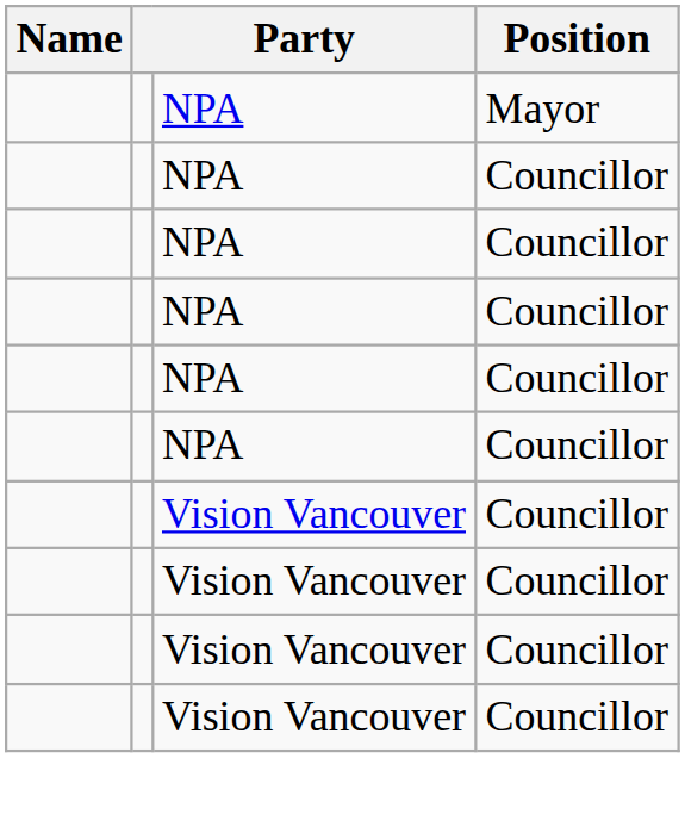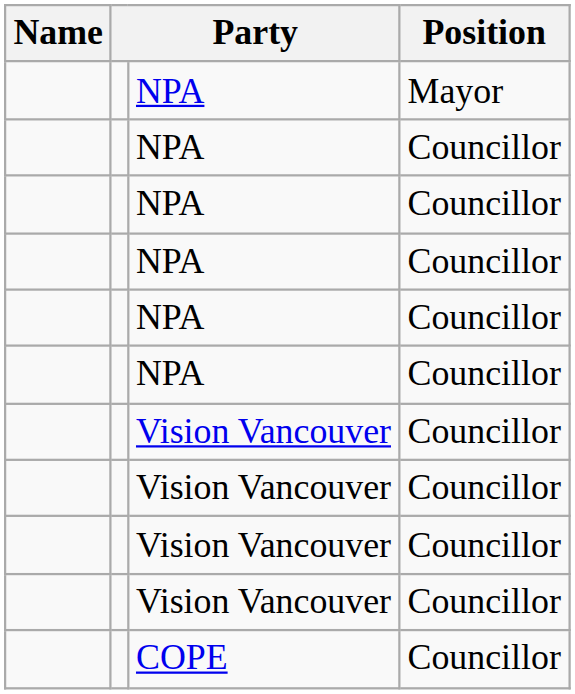+ row: COPE | Councillor
